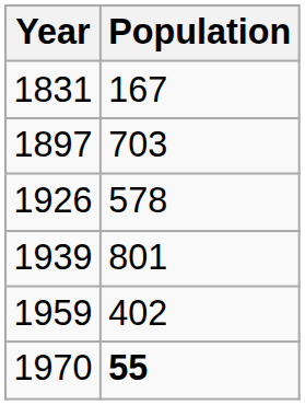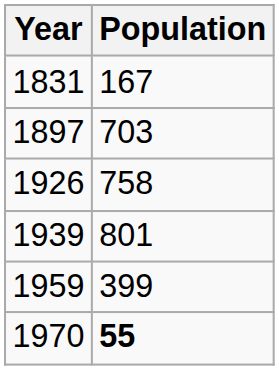1926 | Population: 578 -> 758
1959 | Population: 402 -> 399
